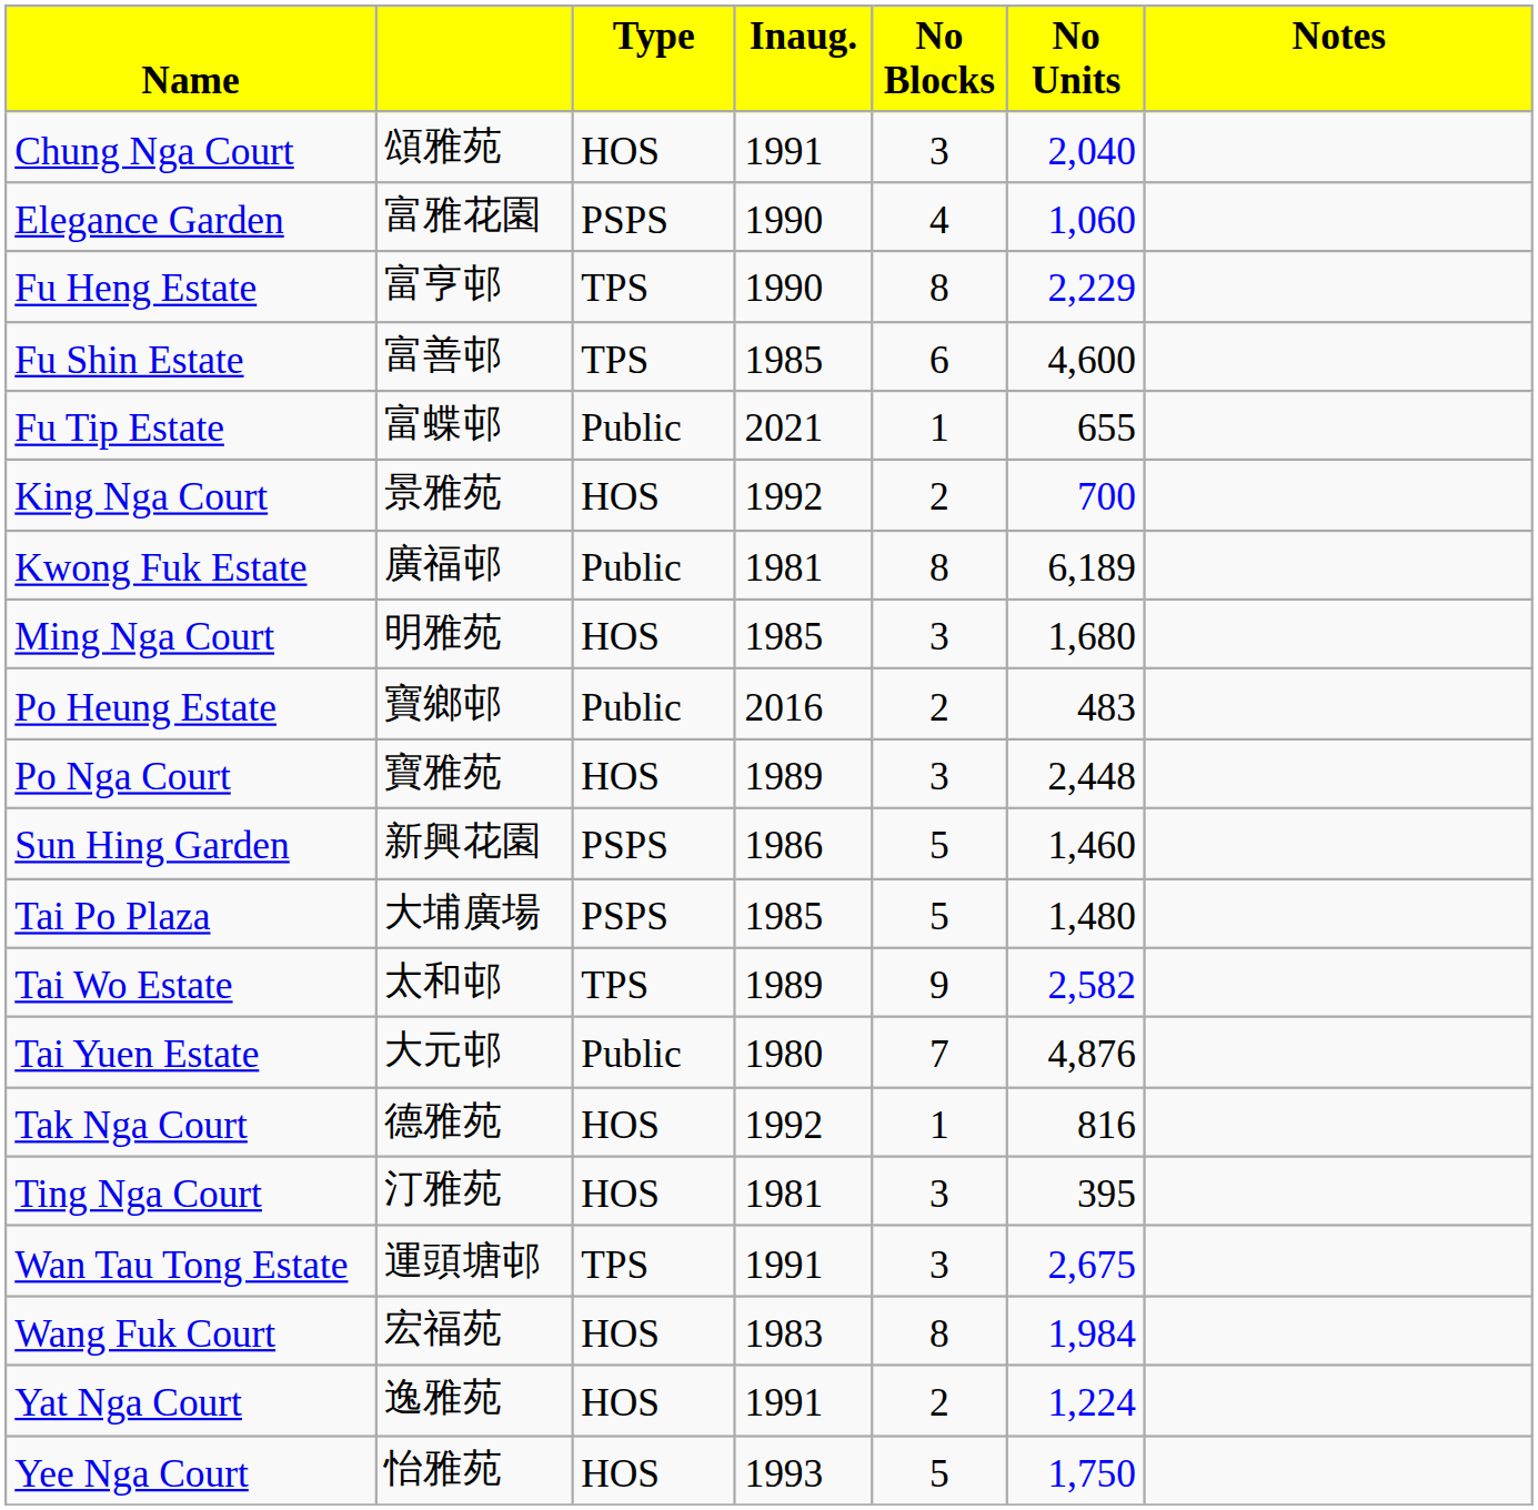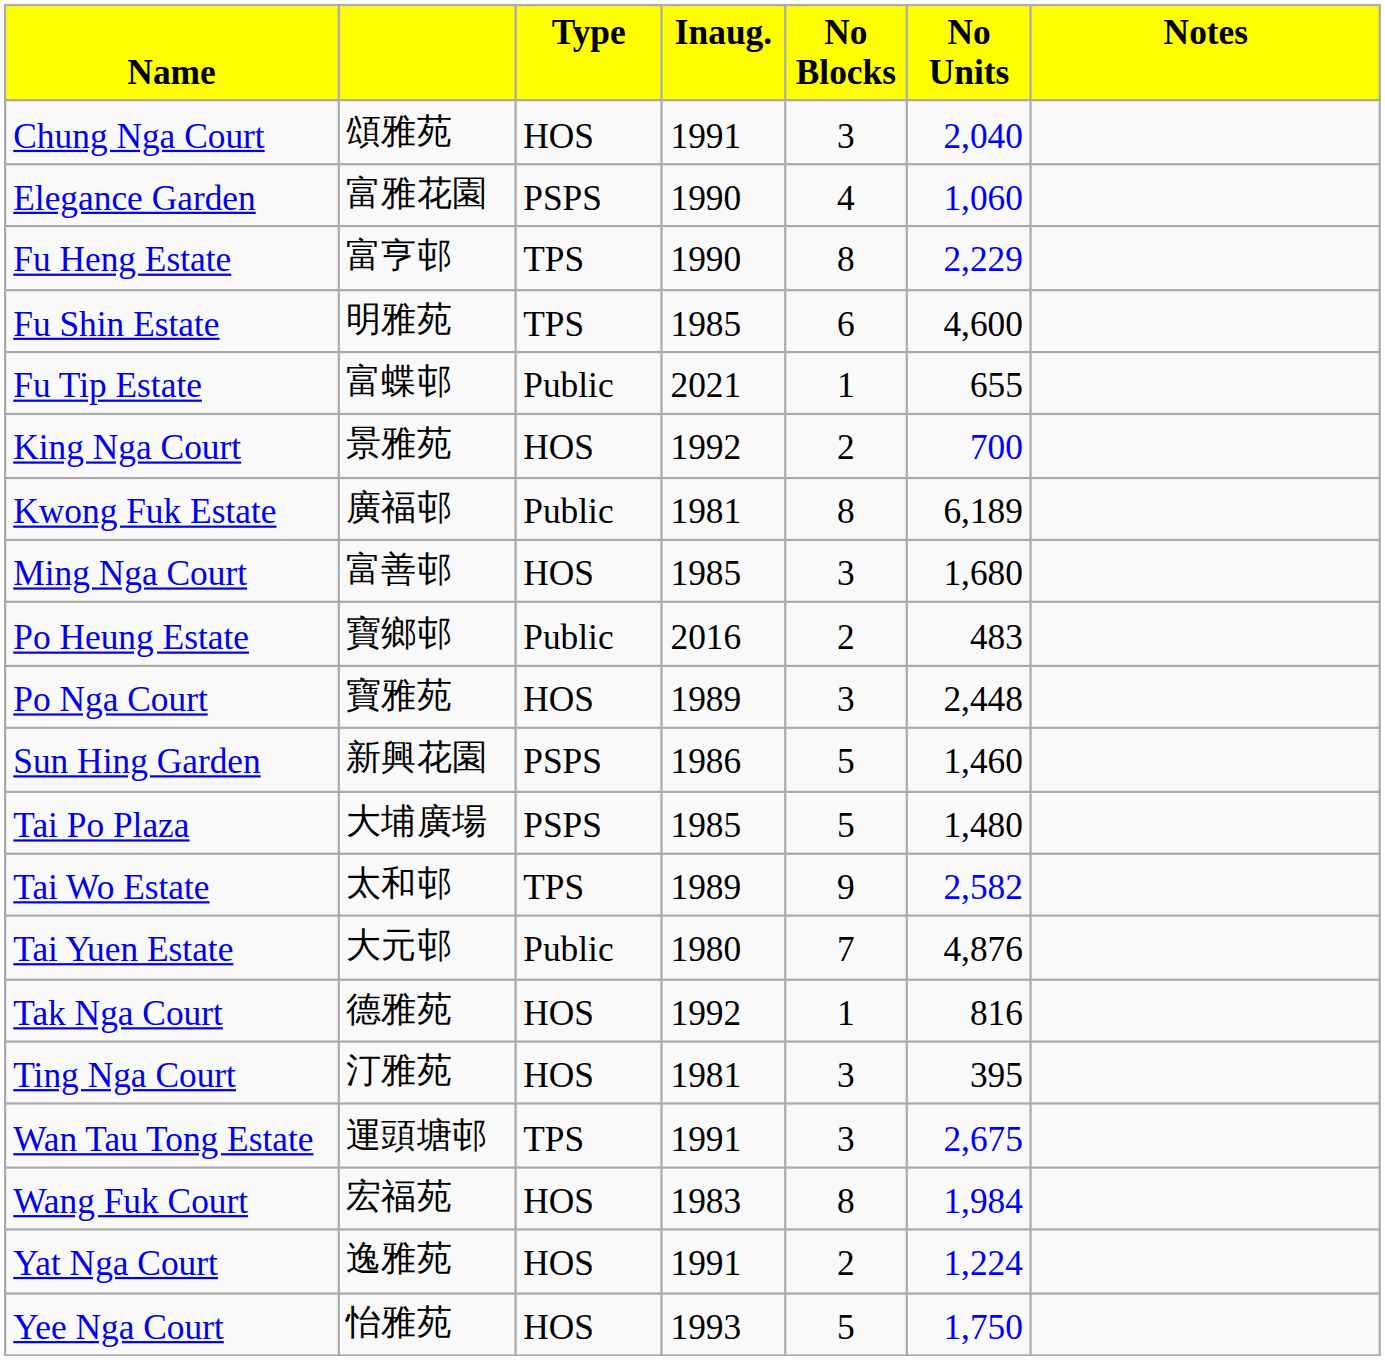Fu Shin Estate | column 2: 富善邨 -> 明雅苑
Ming Nga Court | column 2: 明雅苑 -> 富善邨
